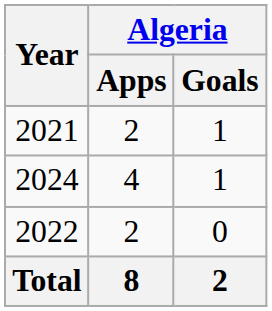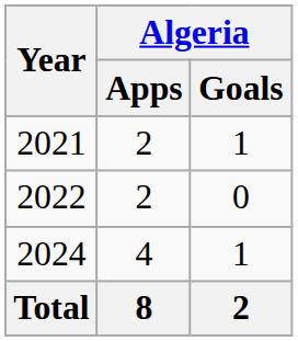rows swapped: 2022 <-> 2024
